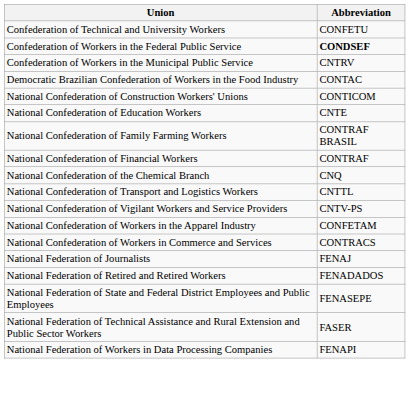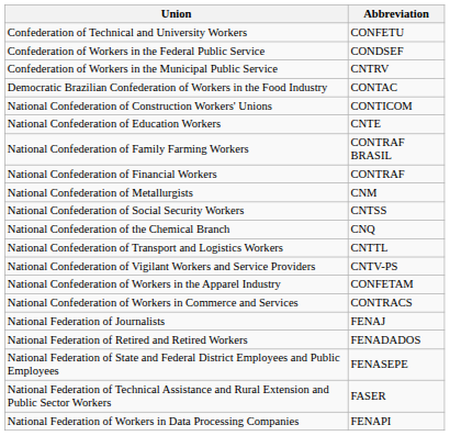Confederation of Workers in the Federal Public Service | Abbreviation: bold -> normal
+ row: National Confederation of Metallurgists | CNM
+ row: National Confederation of Social Security Workers | CNTSS
